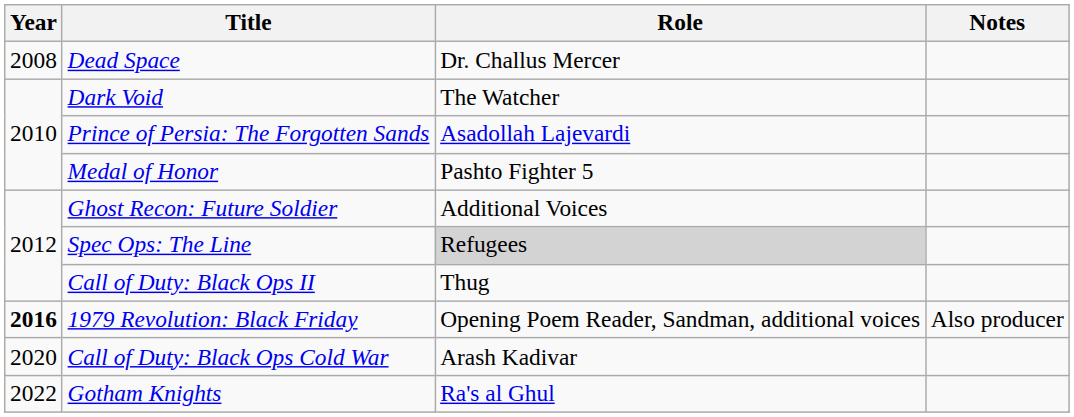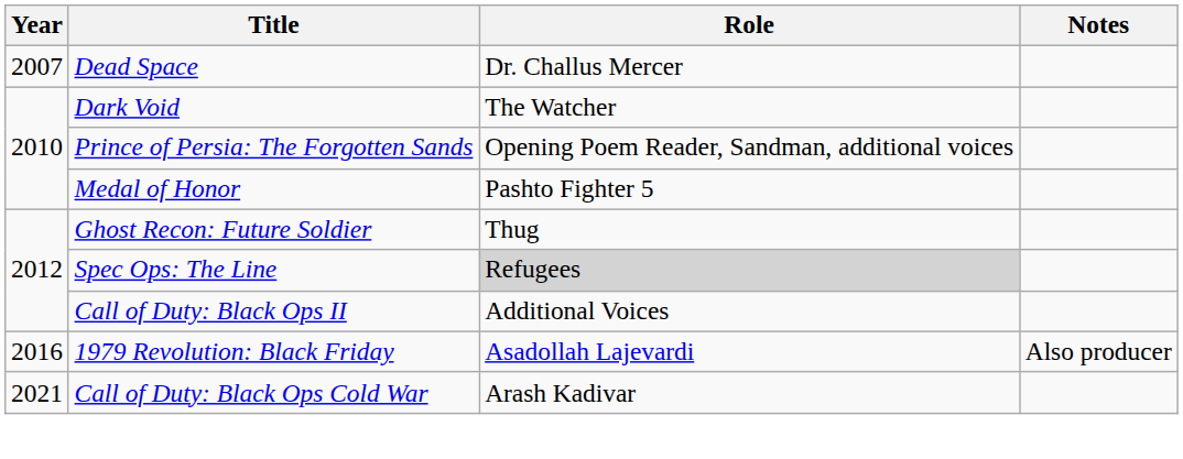Dead Space | Year: 2008 -> 2007
Prince of Persia: The Forgotten Sands | Role: Asadollah Lajevardi -> Opening Poem Reader, Sandman, additional voices
Ghost Recon: Future Soldier | Role: Additional Voices -> Thug
Call of Duty: Black Ops II | Role: Thug -> Additional Voices
1979 Revolution: Black Friday | Year: bold -> normal
1979 Revolution: Black Friday | Role: Opening Poem Reader, Sandman, additional voices -> Asadollah Lajevardi
Call of Duty: Black Ops Cold War | Year: 2020 -> 2021
- row: 2022 | Gotham Knights | Ra's al Ghul
